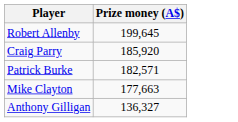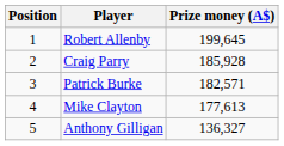+ column: Position | 1 | 2 | 3 | 4 | 5
Craig Parry | Prize money (A$): 185,920 -> 185,928
Mike Clayton | Prize money (A$): 177,663 -> 177,613
